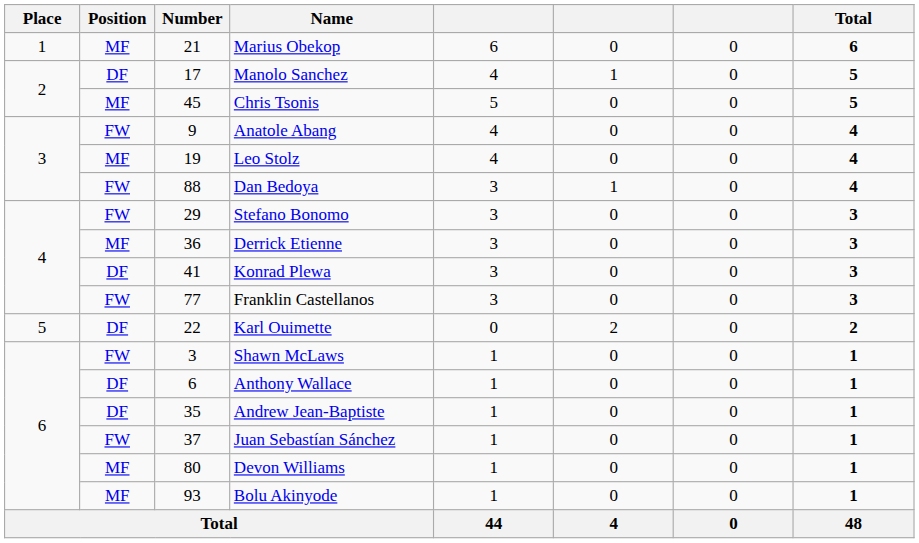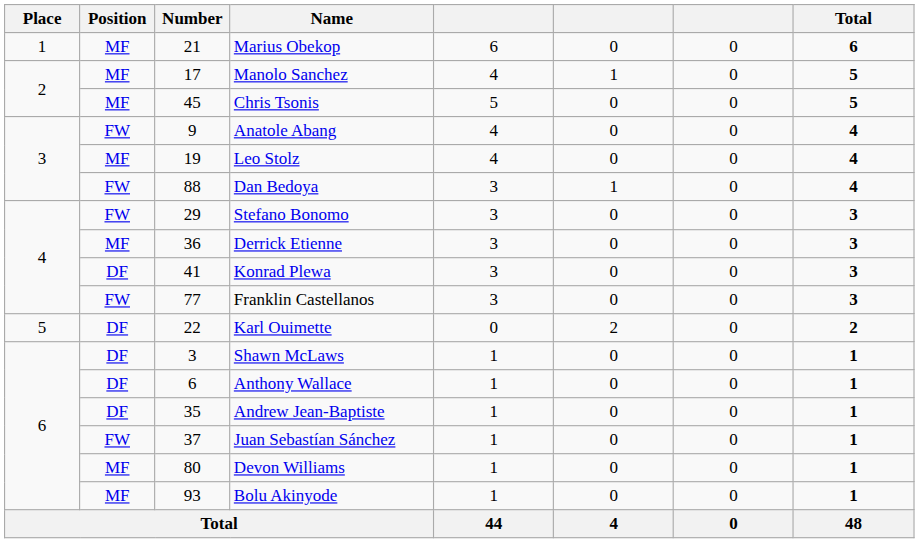Manolo Sanchez | Position: DF -> MF
Shawn McLaws | Position: FW -> DF
